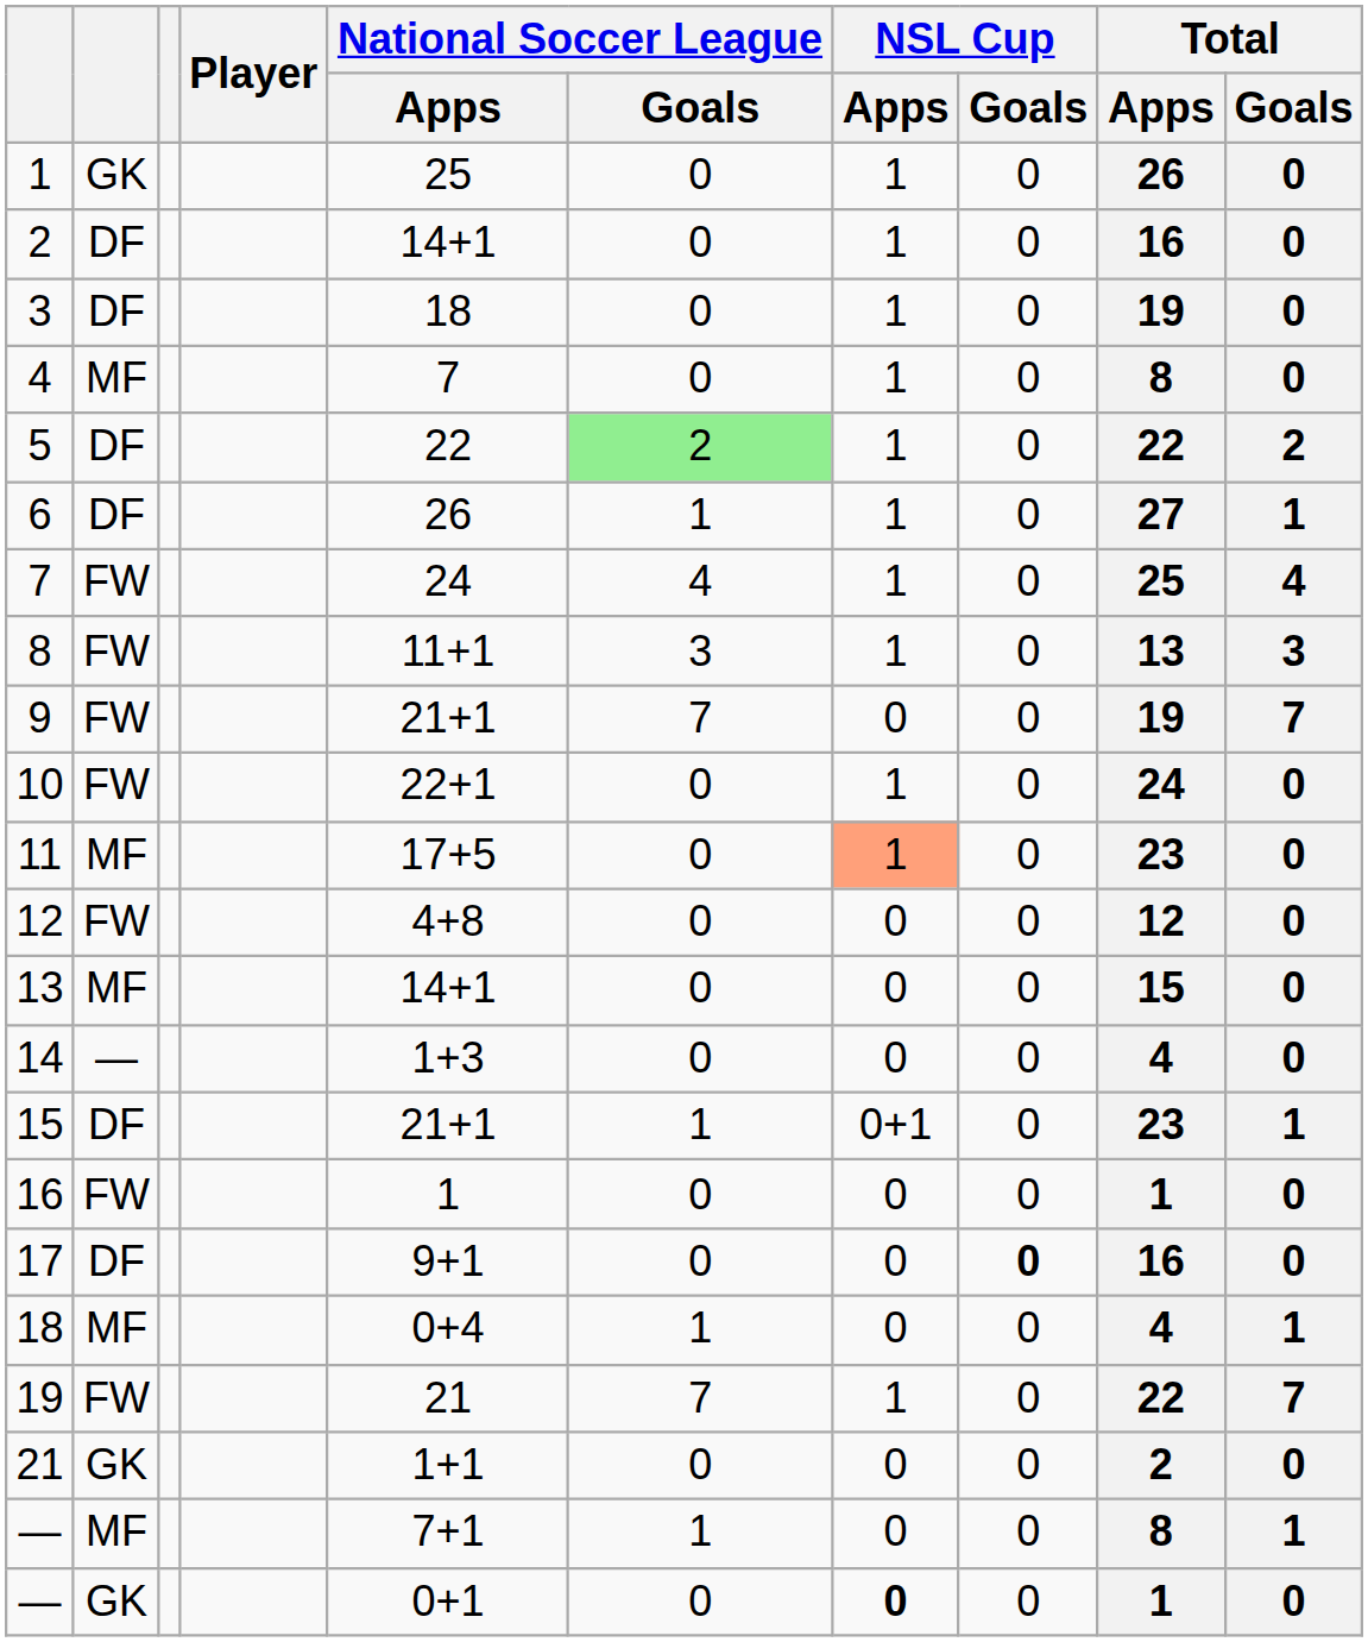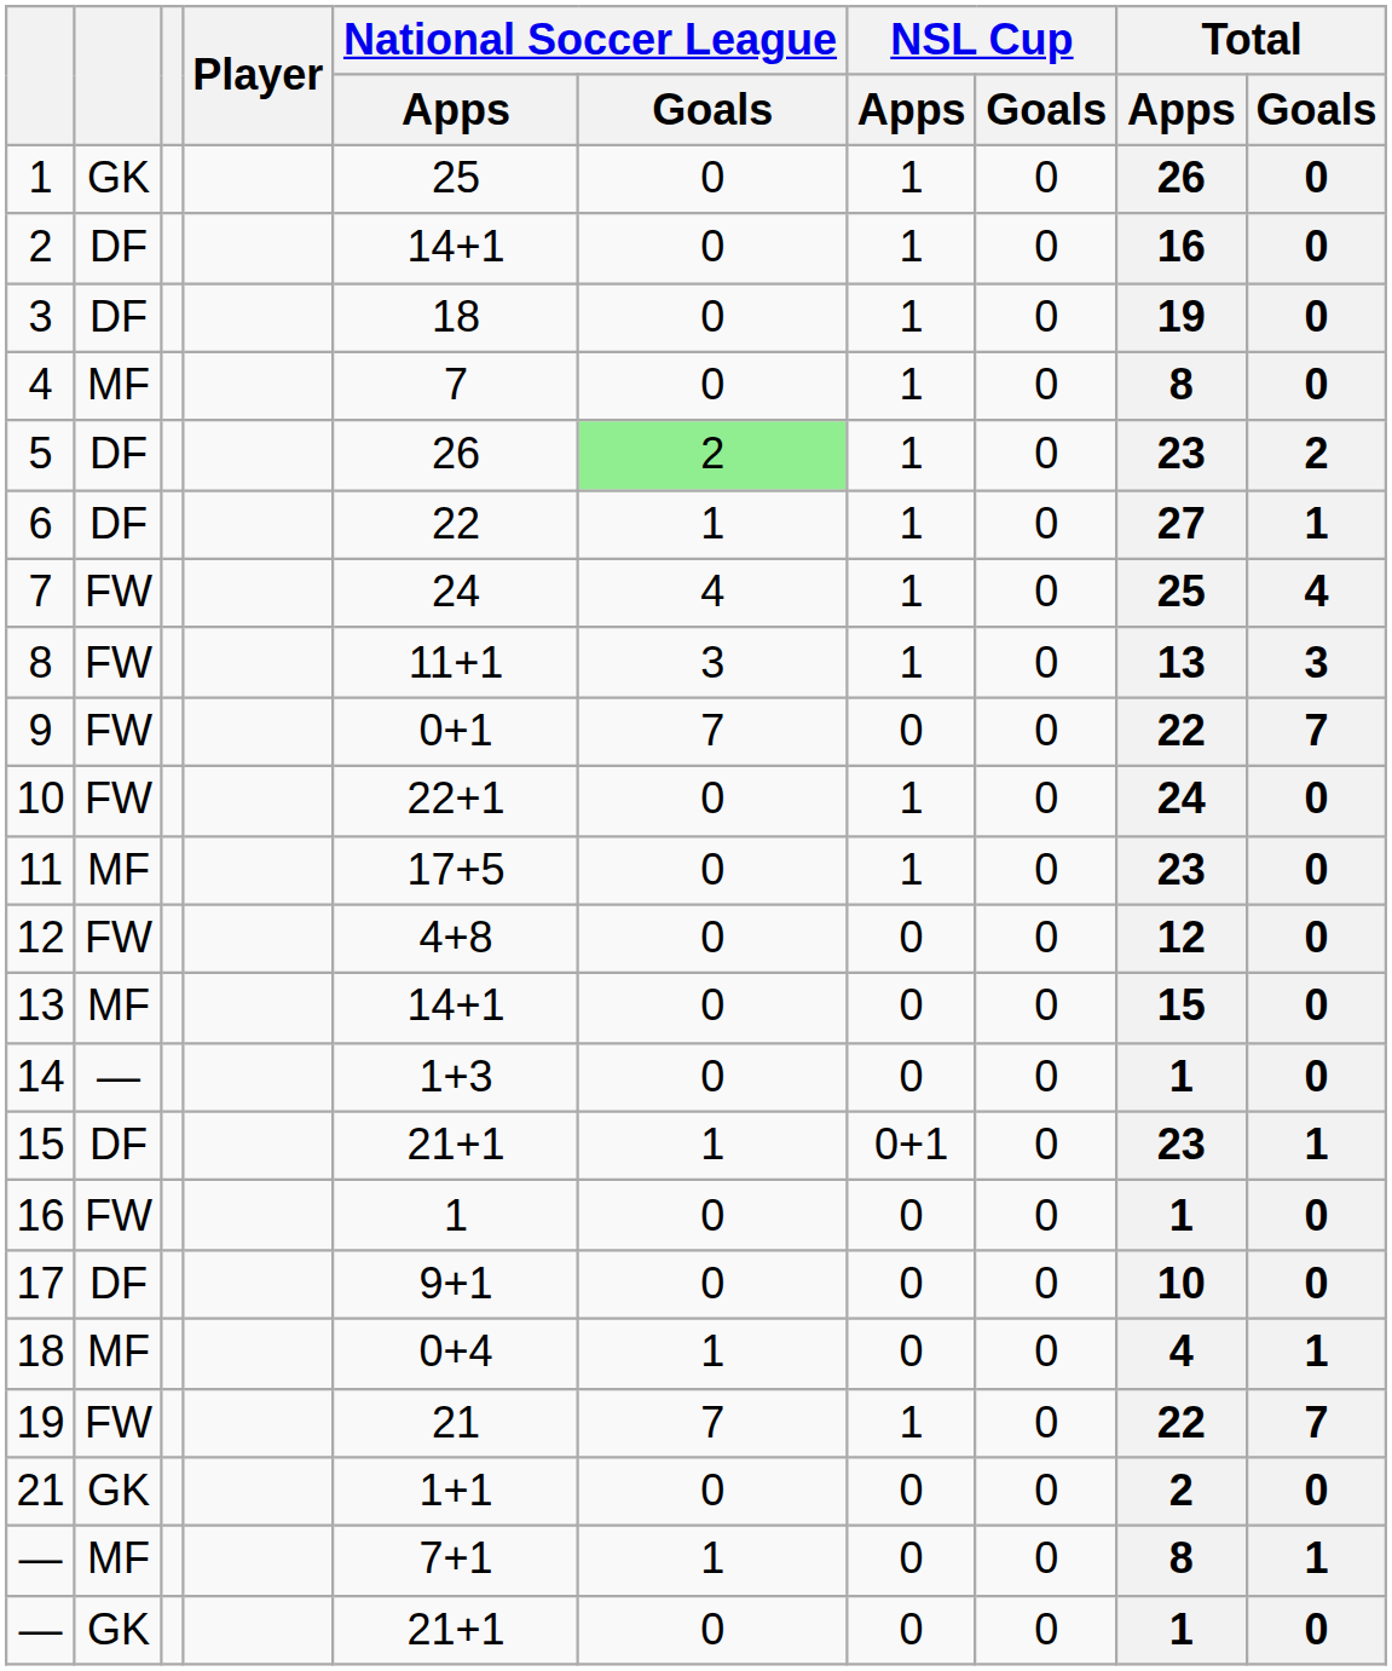5 | National Soccer League / Apps: 22 -> 26
5 | Total / Apps: 22 -> 23
6 | National Soccer League / Apps: 26 -> 22
9 | National Soccer League / Apps: 21+1 -> 0+1
9 | Total / Apps: 19 -> 22
11 | NSL Cup / Apps: lightsalmon background -> no background
14 | Total / Apps: 4 -> 1
17 | NSL Cup / Goals: bold -> normal
17 | Total / Apps: 16 -> 10
— / GK | National Soccer League / Apps: 0+1 -> 21+1
— / GK | NSL Cup / Apps: bold -> normal
